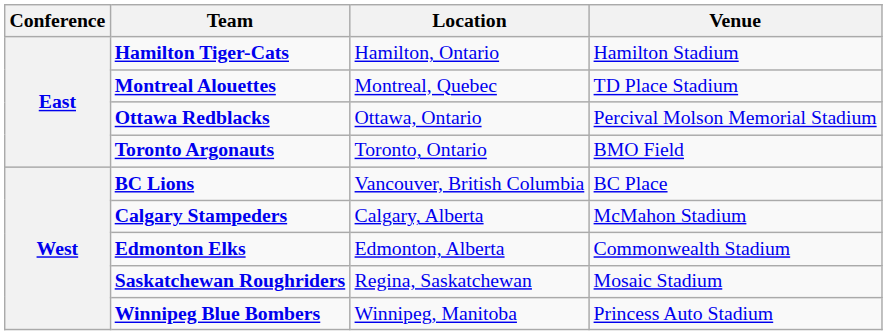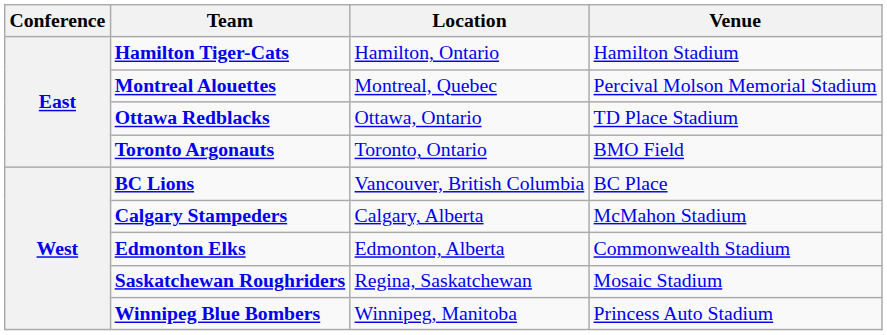Montreal Alouettes | Venue: TD Place Stadium -> Percival Molson Memorial Stadium
Ottawa Redblacks | Venue: Percival Molson Memorial Stadium -> TD Place Stadium
